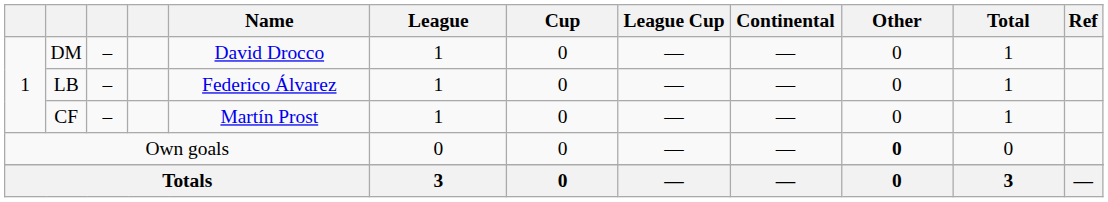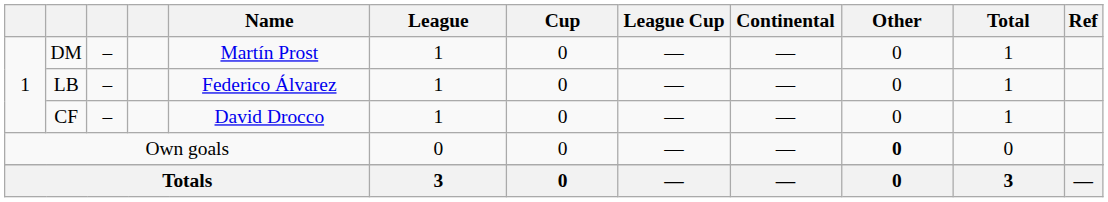DM | Name: David Drocco -> Martín Prost
CF | Name: Martín Prost -> David Drocco
